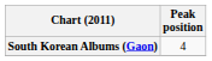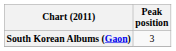South Korean Albums (Gaon) | Peak position: 4 -> 3
